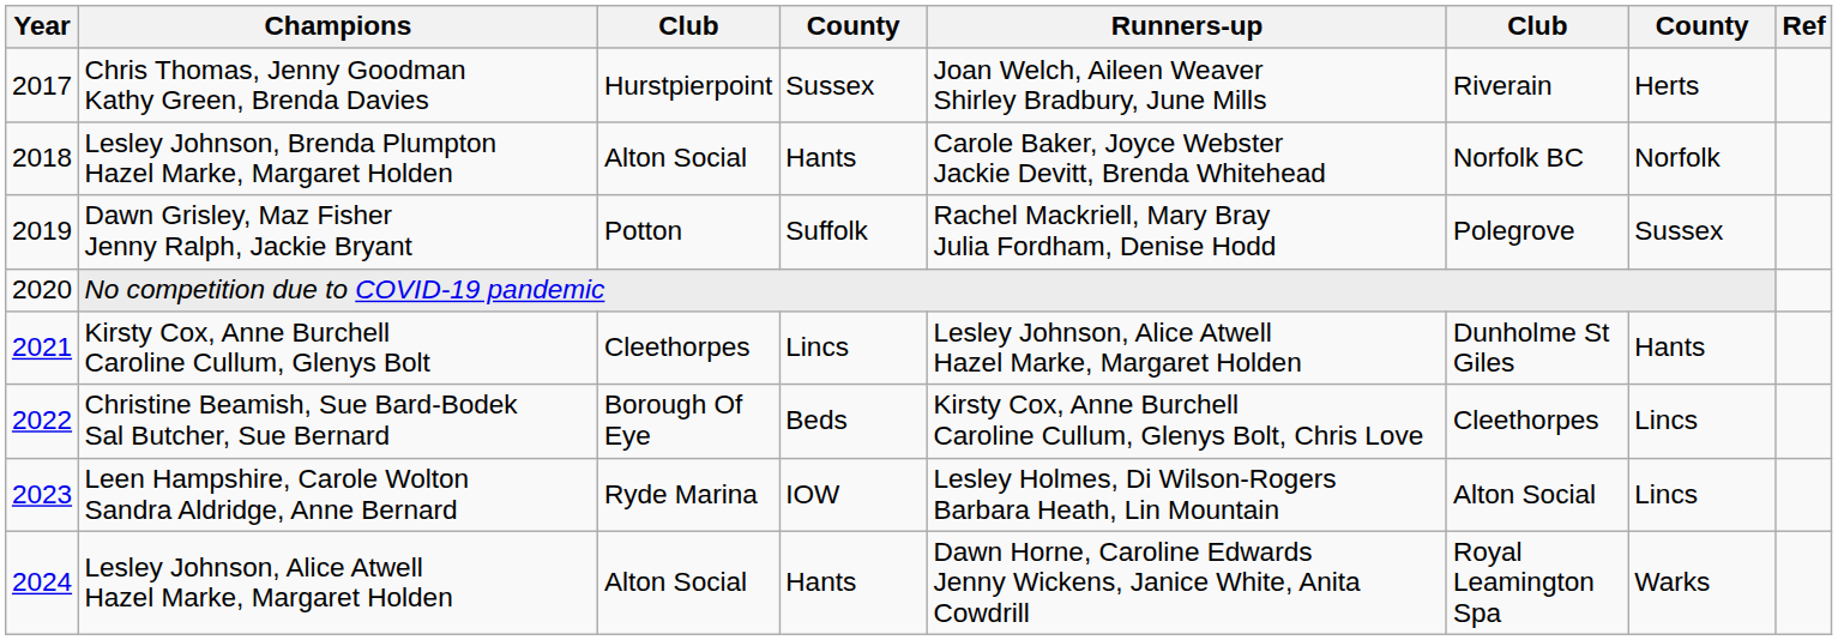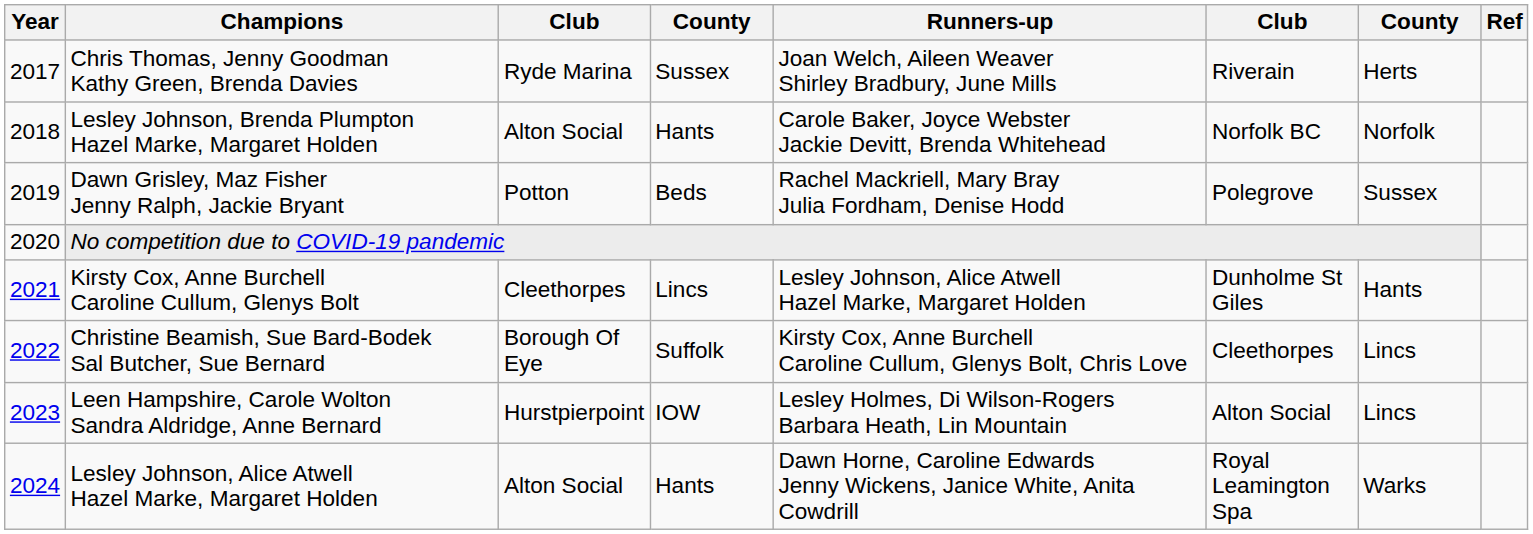Chris Thomas, Jenny Goodman Kathy Green, Brenda Davies | column 3: Hurstpierpoint -> Ryde Marina
Dawn Grisley, Maz Fisher Jenny Ralph, Jackie Bryant | column 4: Suffolk -> Beds
Christine Beamish, Sue Bard-Bodek Sal Butcher, Sue Bernard | column 4: Beds -> Suffolk
Leen Hampshire, Carole Wolton Sandra Aldridge, Anne Bernard | column 3: Ryde Marina -> Hurstpierpoint
